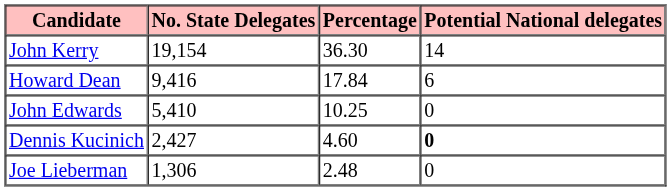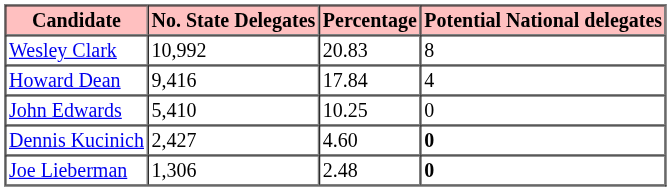- row: John Kerry | 19,154 | 36.30 | 14
+ row: Wesley Clark | 10,992 | 20.83 | 8
Howard Dean | Potential National delegates: 6 -> 4
Joe Lieberman | Potential National delegates: normal -> bold
